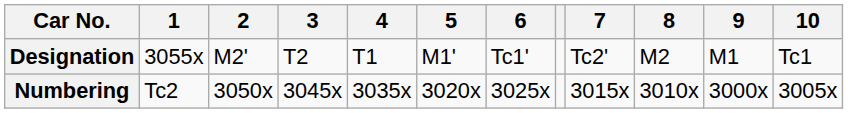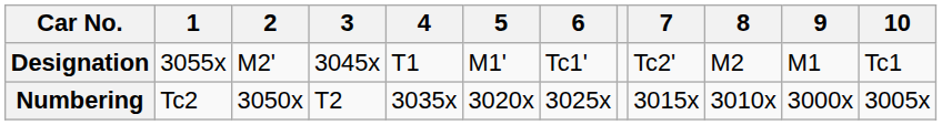Designation | 3: T2 -> 3045x
Numbering | 3: 3045x -> T2
